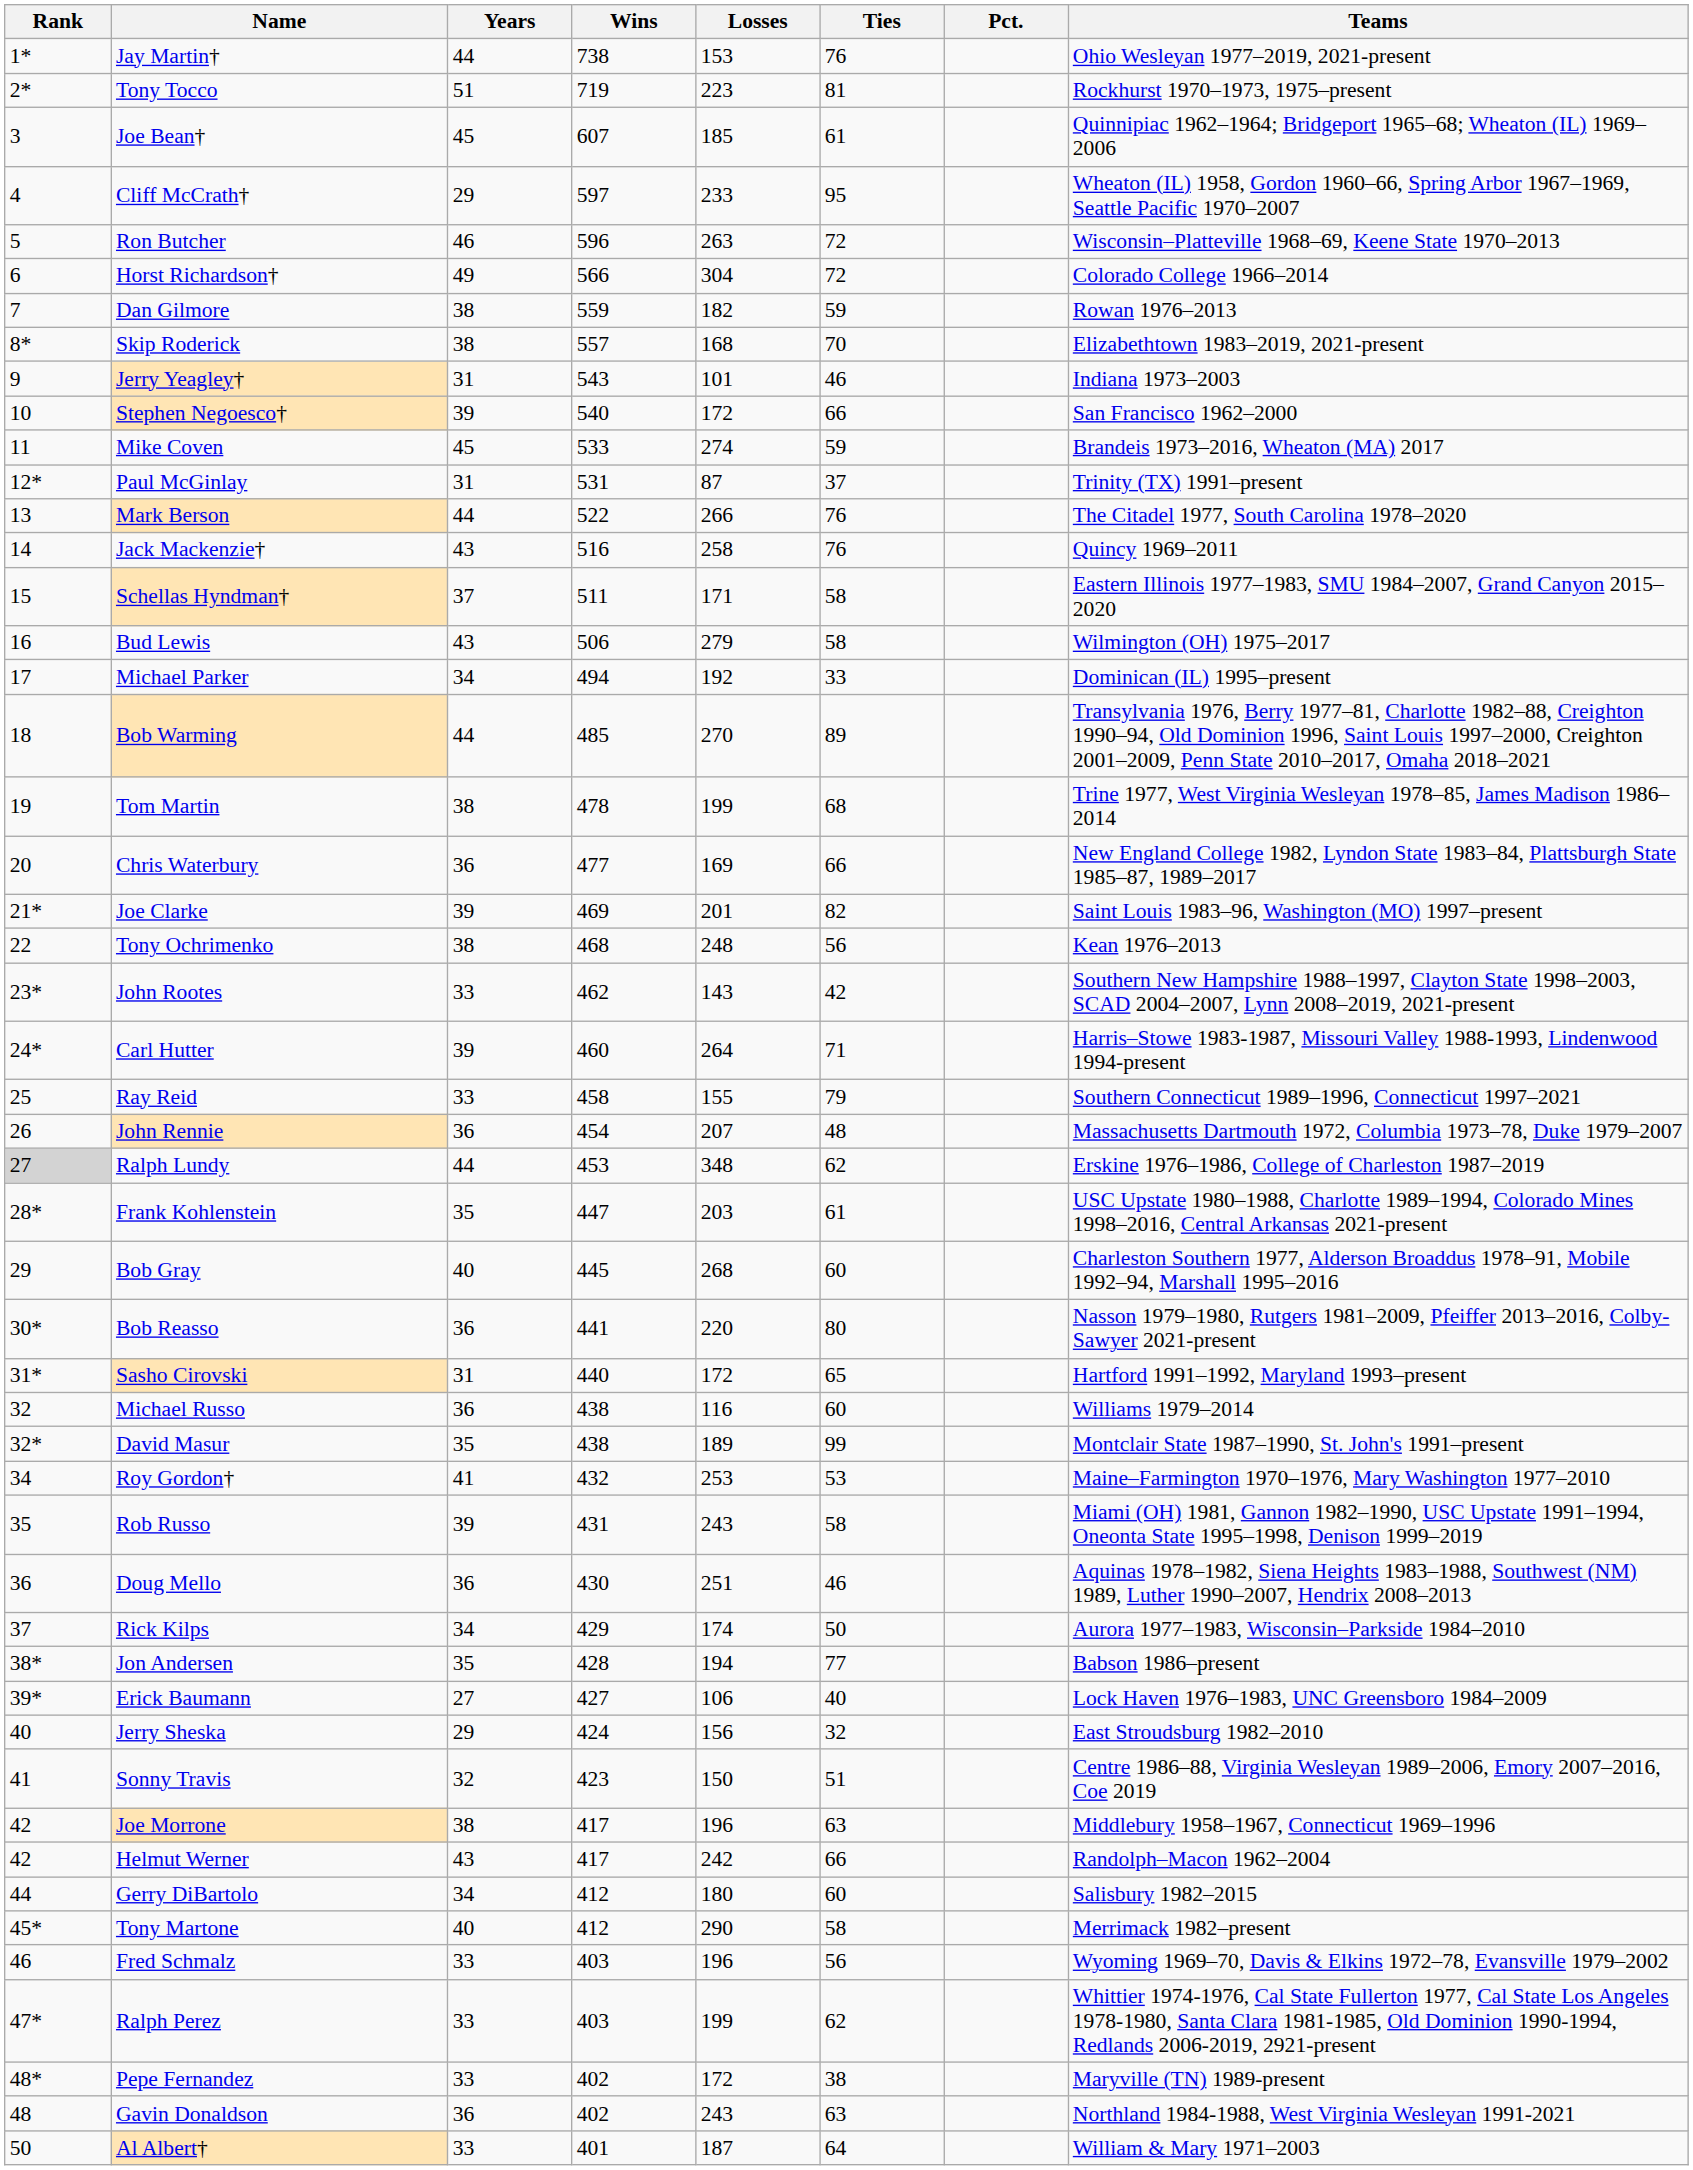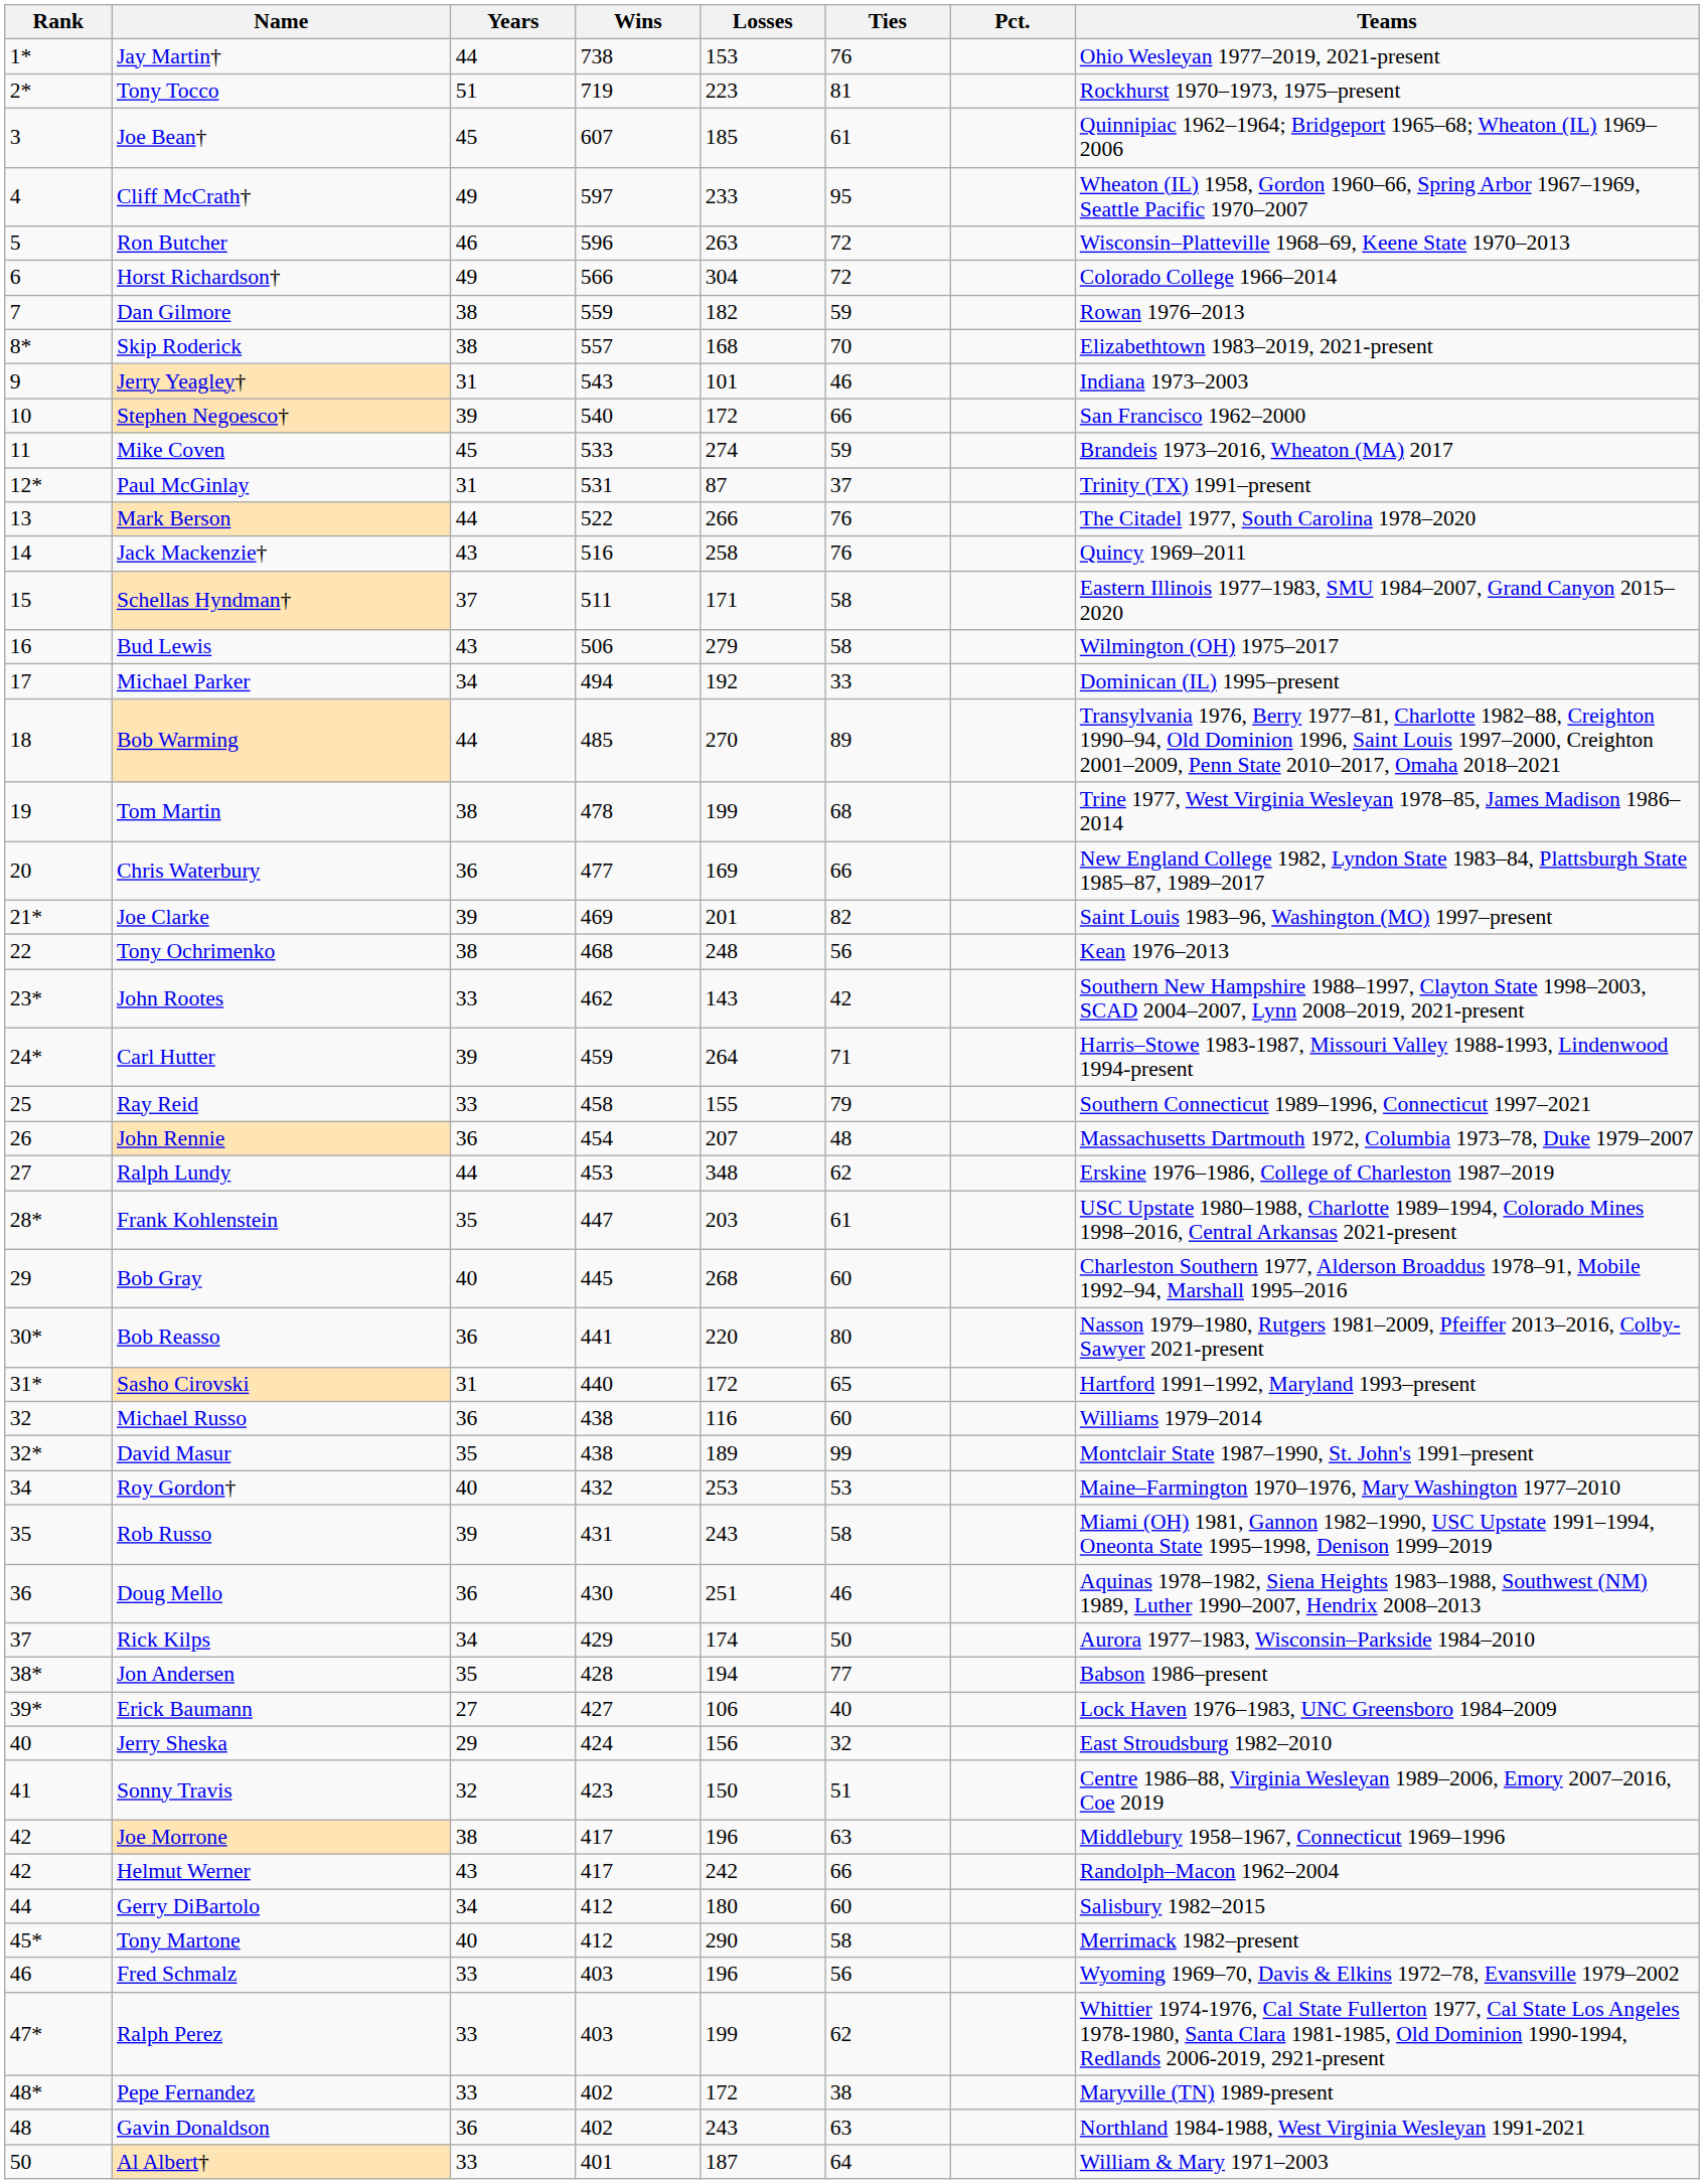Cliff McCrath† | Years: 29 -> 49
Carl Hutter | Wins: 460 -> 459
Ralph Lundy | Rank: lightgrey background -> no background
Roy Gordon† | Years: 41 -> 40
